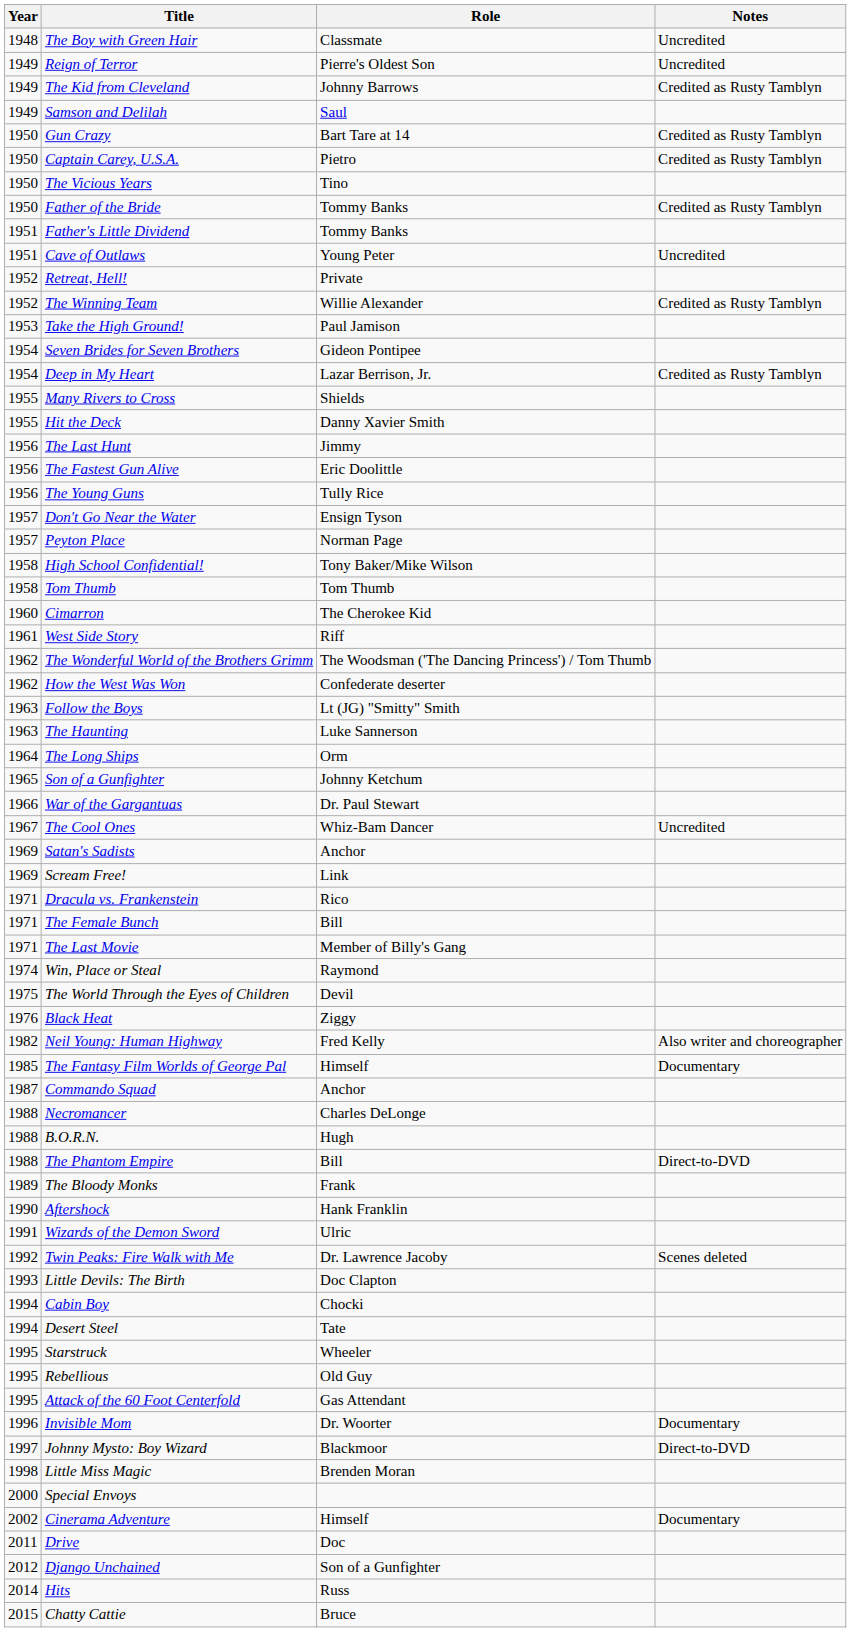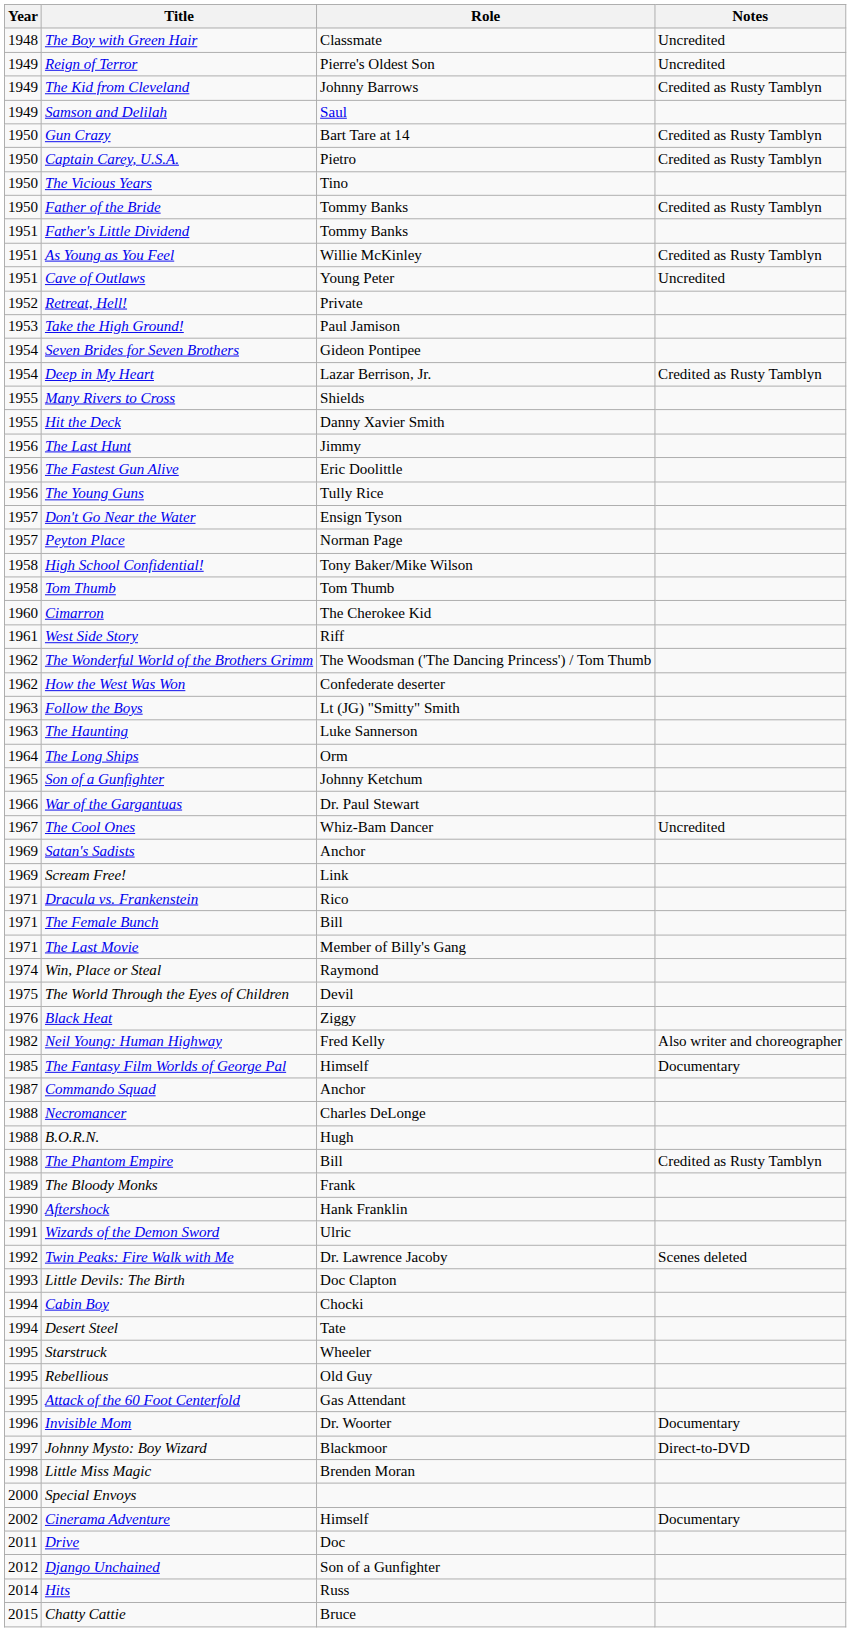+ row: 1951 | As Young as You Feel | Willie McKinley | Credited as Rusty Tamblyn
- row: 1952 | The Winning Team | Willie Alexander | Credited as Rusty Tamblyn
The Phantom Empire | Notes: Direct-to-DVD -> Credited as Rusty Tamblyn
